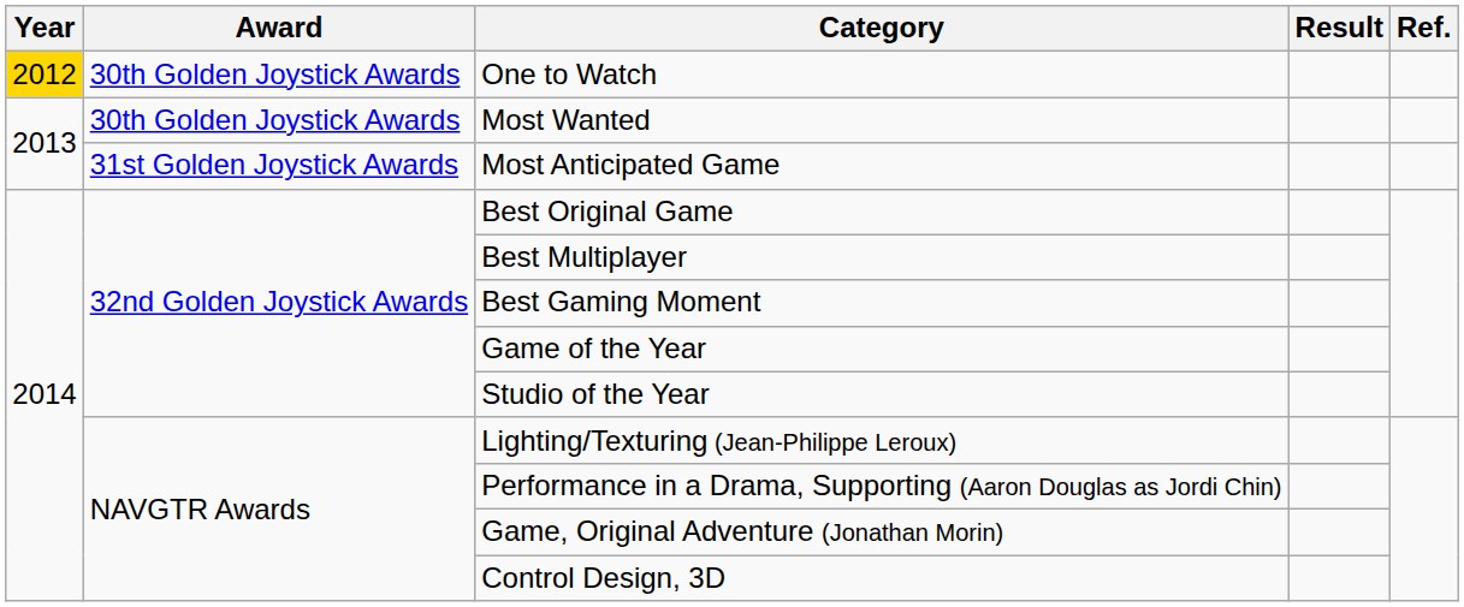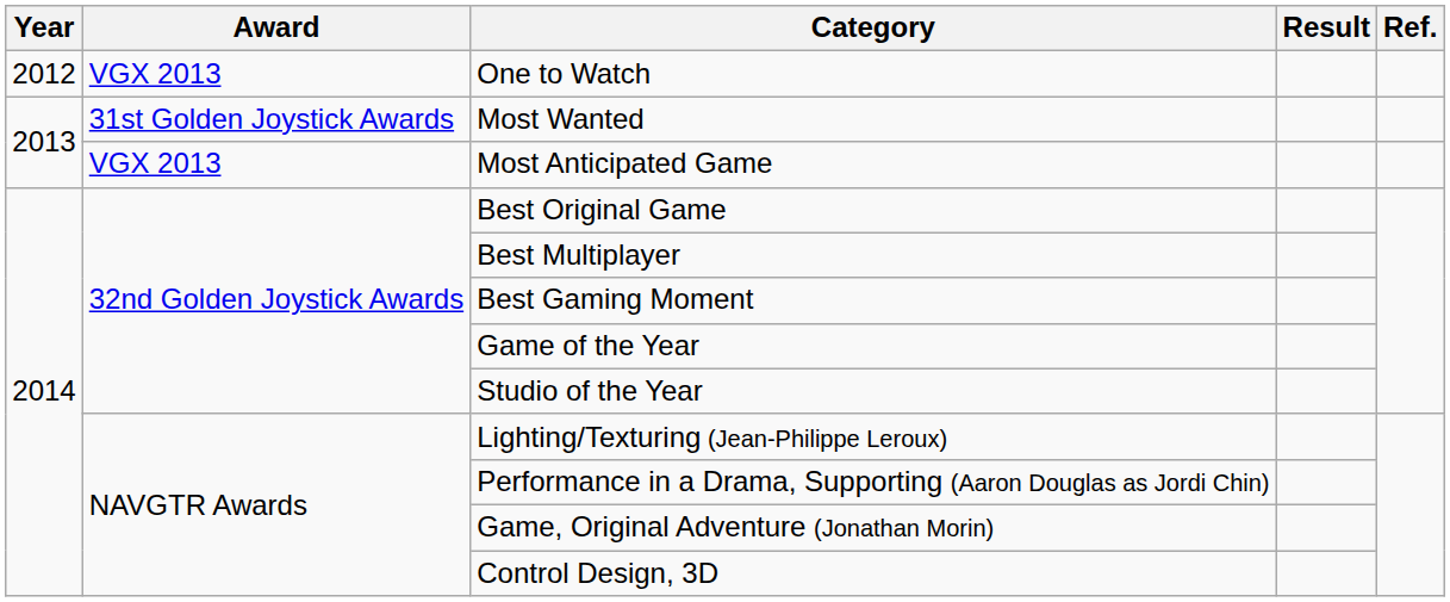One to Watch | Year: gold background -> no background
One to Watch | Award: 30th Golden Joystick Awards -> VGX 2013
Most Wanted | Award: 30th Golden Joystick Awards -> 31st Golden Joystick Awards
Most Anticipated Game | Award: 31st Golden Joystick Awards -> VGX 2013
